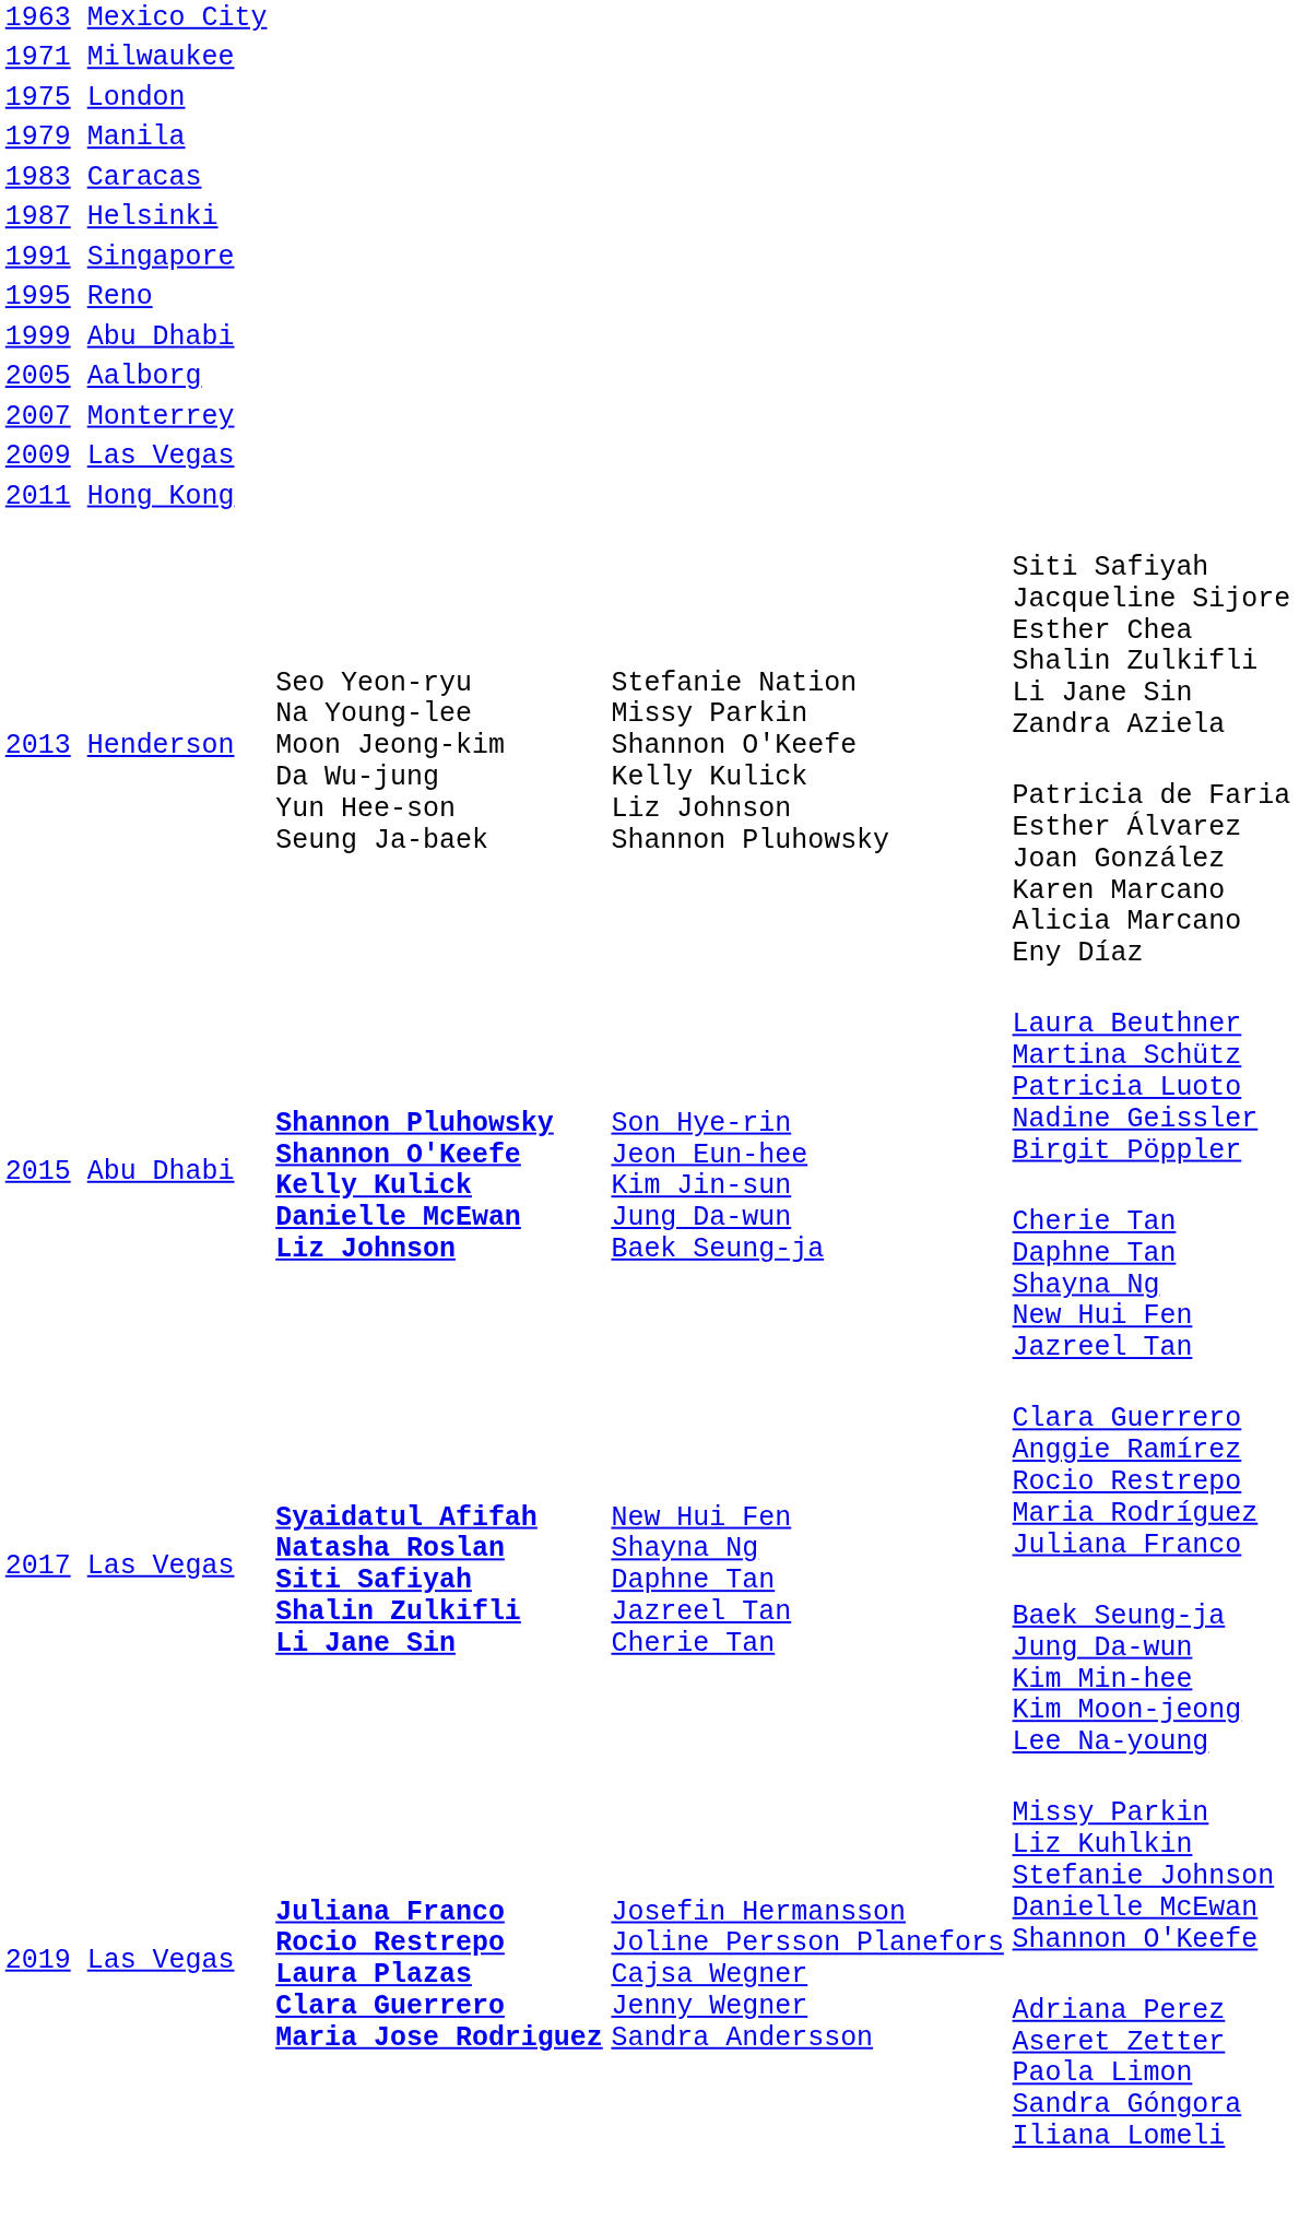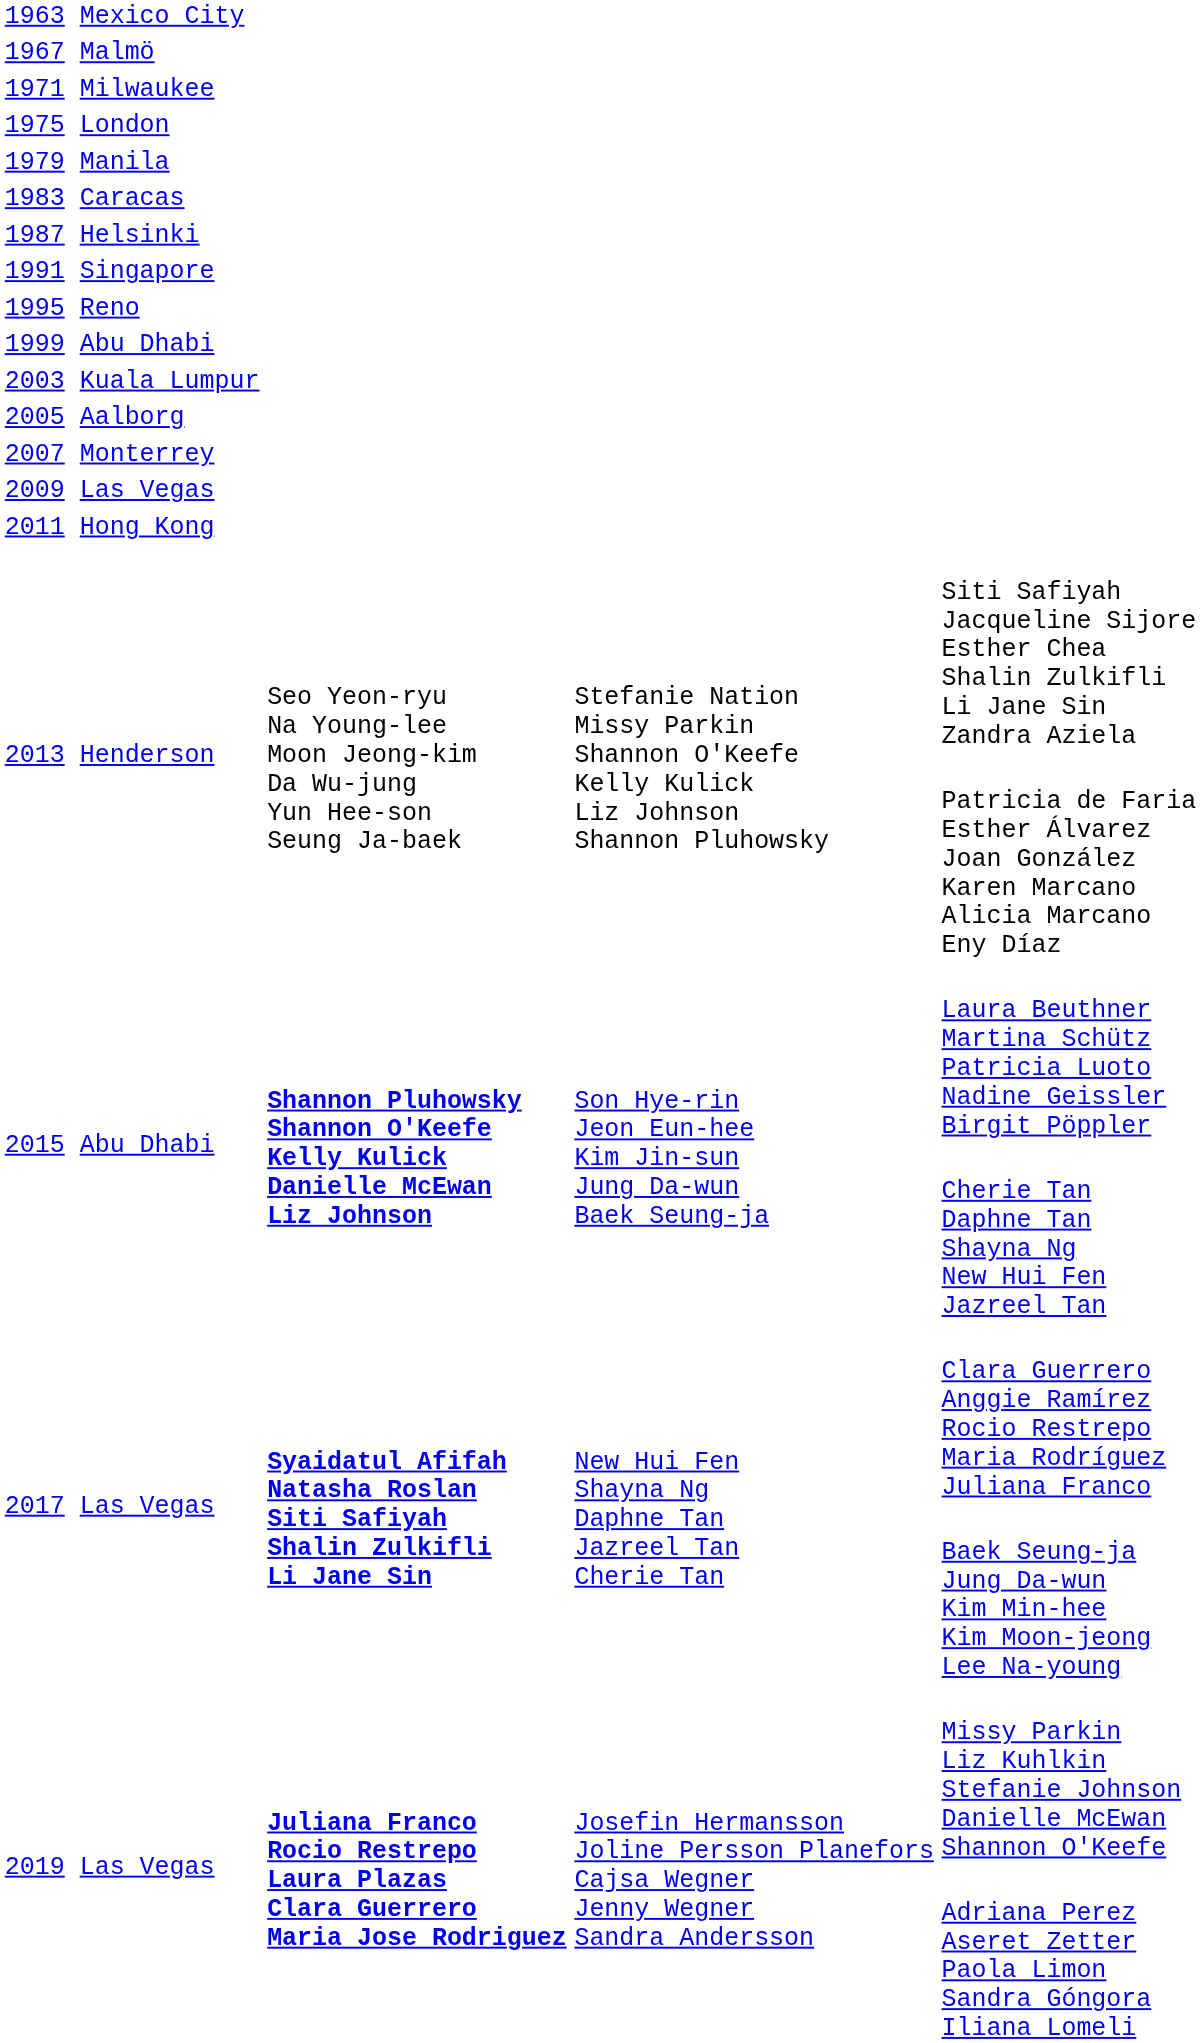+ row: 1967 Malmö
+ row: 2003 Kuala Lumpur
